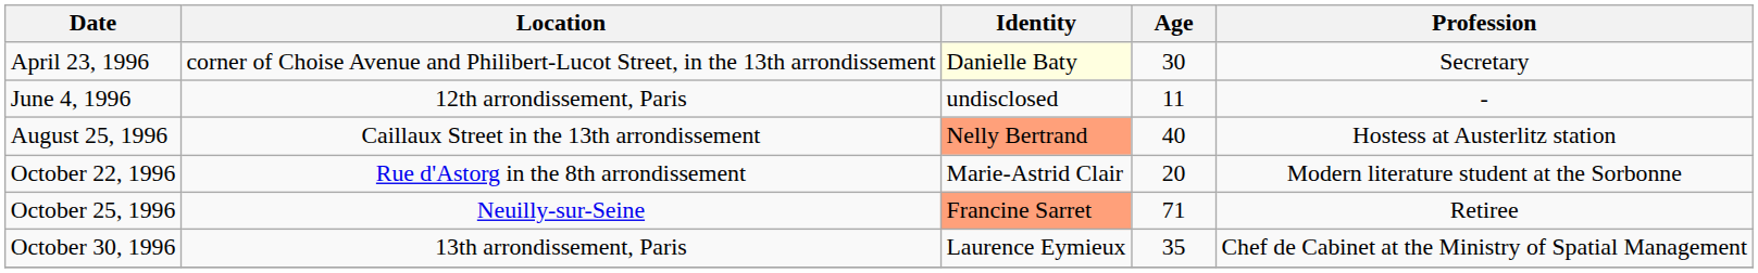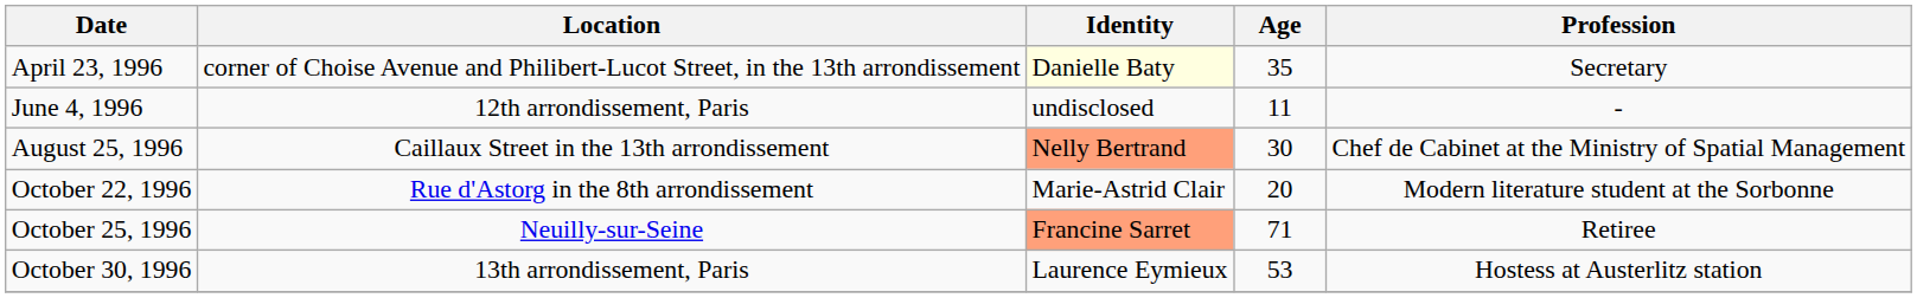April 23, 1996 | Age: 30 -> 35
August 25, 1996 | Age: 40 -> 30
August 25, 1996 | Profession: Hostess at Austerlitz station -> Chef de Cabinet at the Ministry of Spatial Management
October 30, 1996 | Age: 35 -> 53
October 30, 1996 | Profession: Chef de Cabinet at the Ministry of Spatial Management -> Hostess at Austerlitz station
